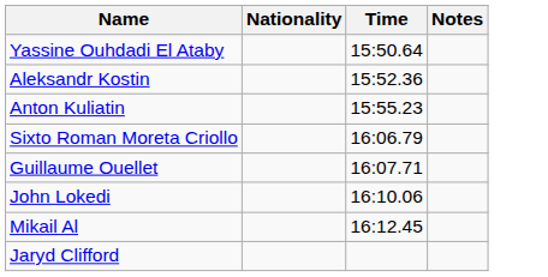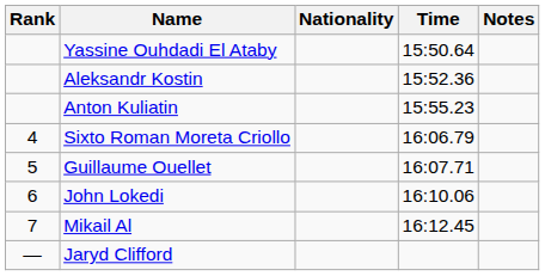+ column: Rank | 4 | 5 | 6 | 7 | —
